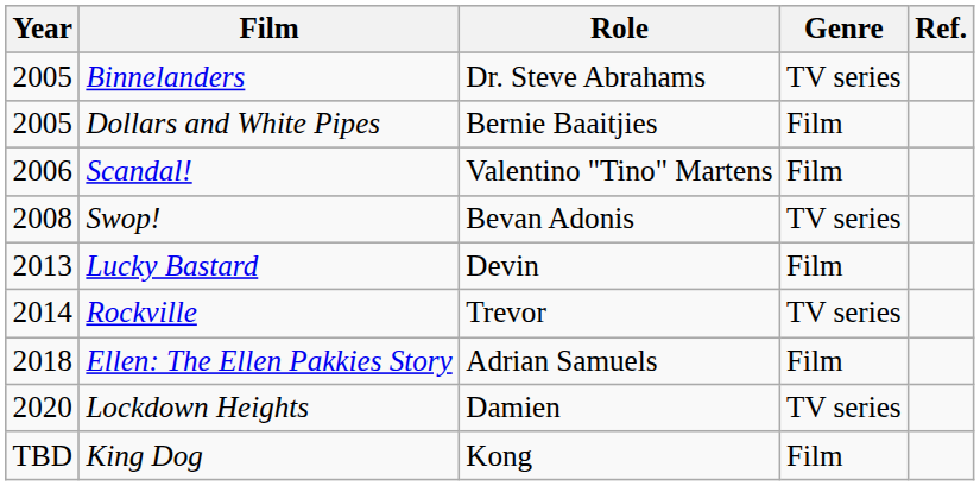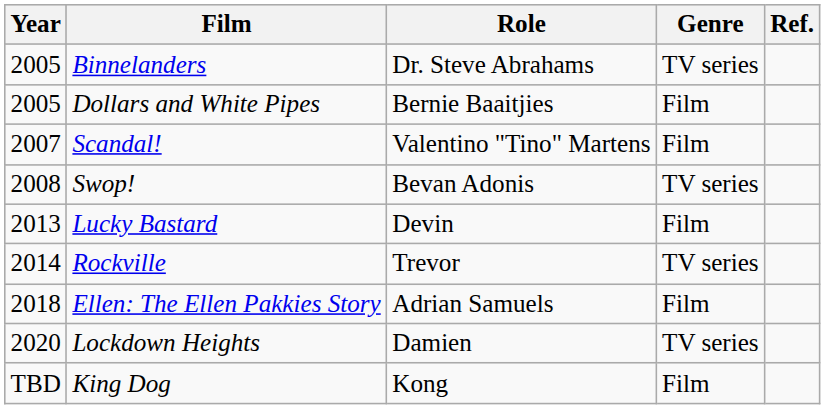Scandal! | Year: 2006 -> 2007
